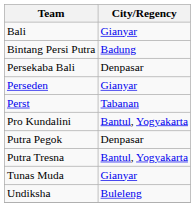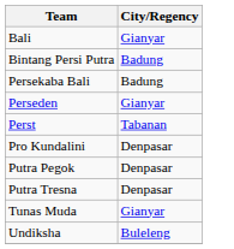Persekaba Bali | City/Regency: Denpasar -> Badung
Pro Kundalini | City/Regency: Bantul, Yogyakarta -> Denpasar
Putra Tresna | City/Regency: Bantul, Yogyakarta -> Denpasar
